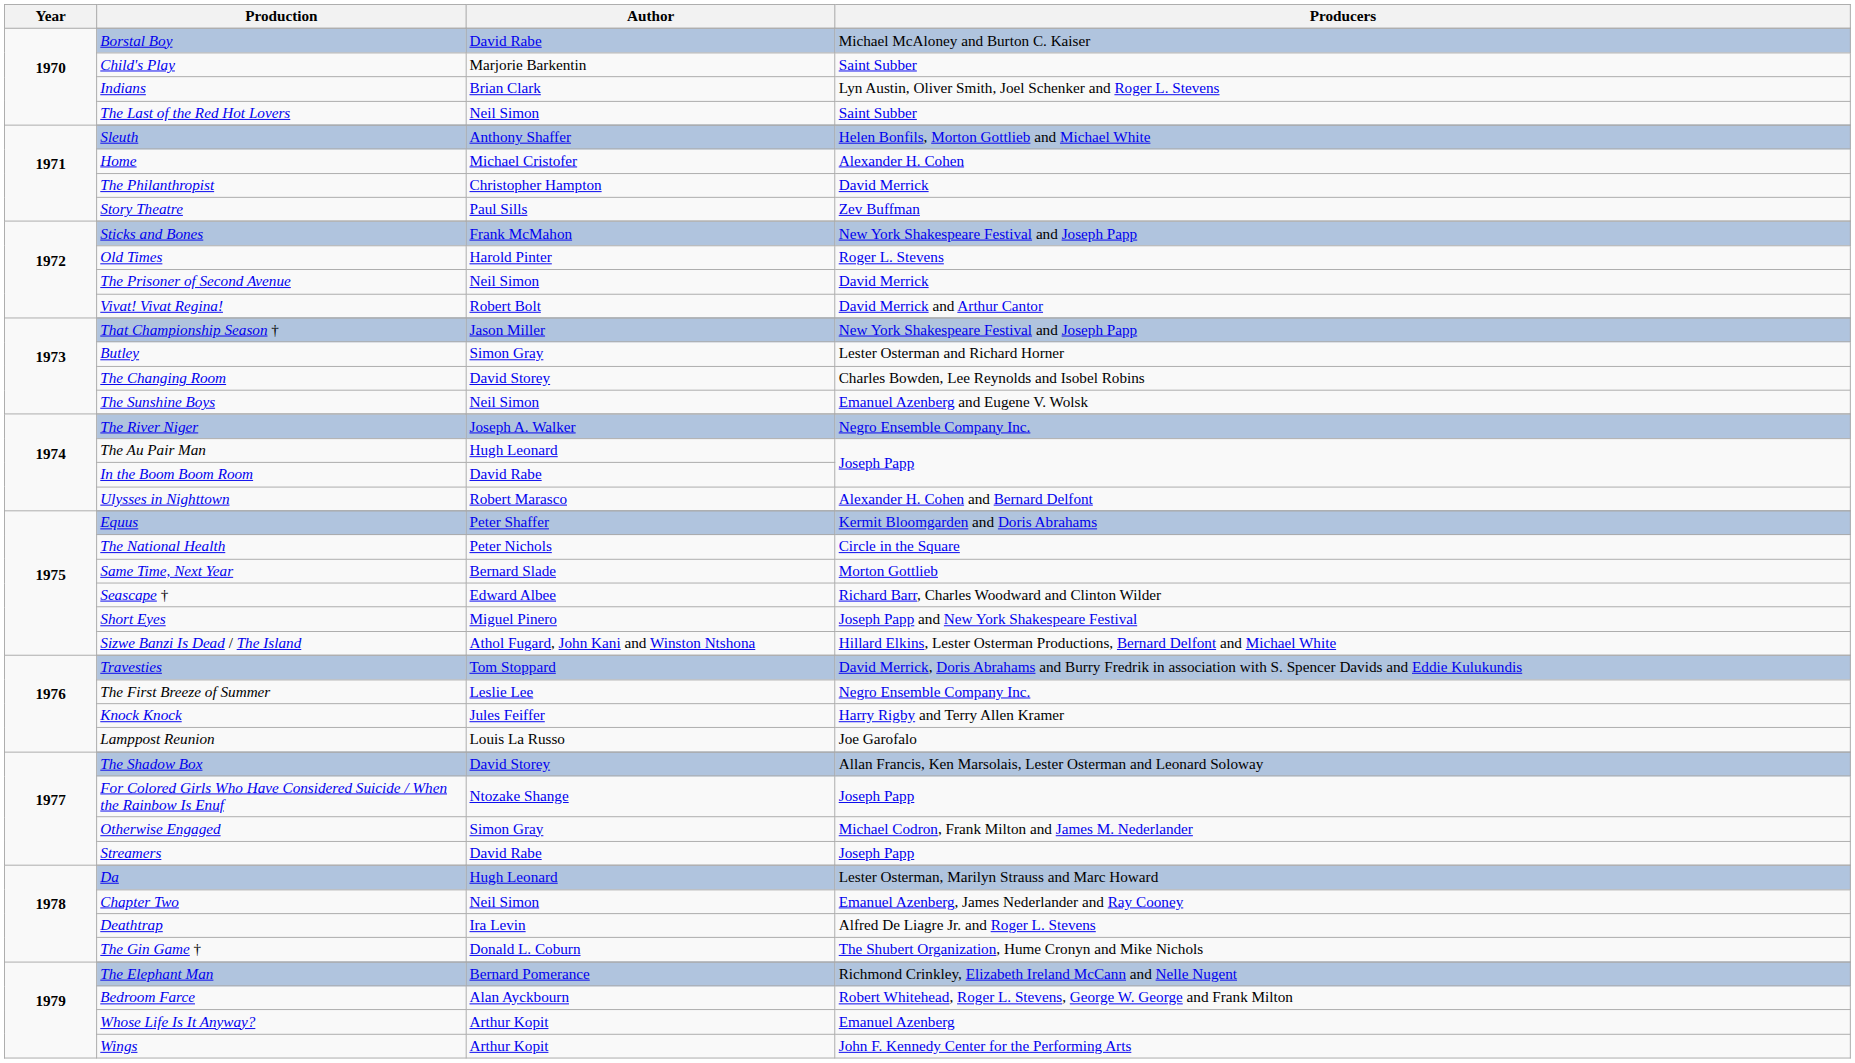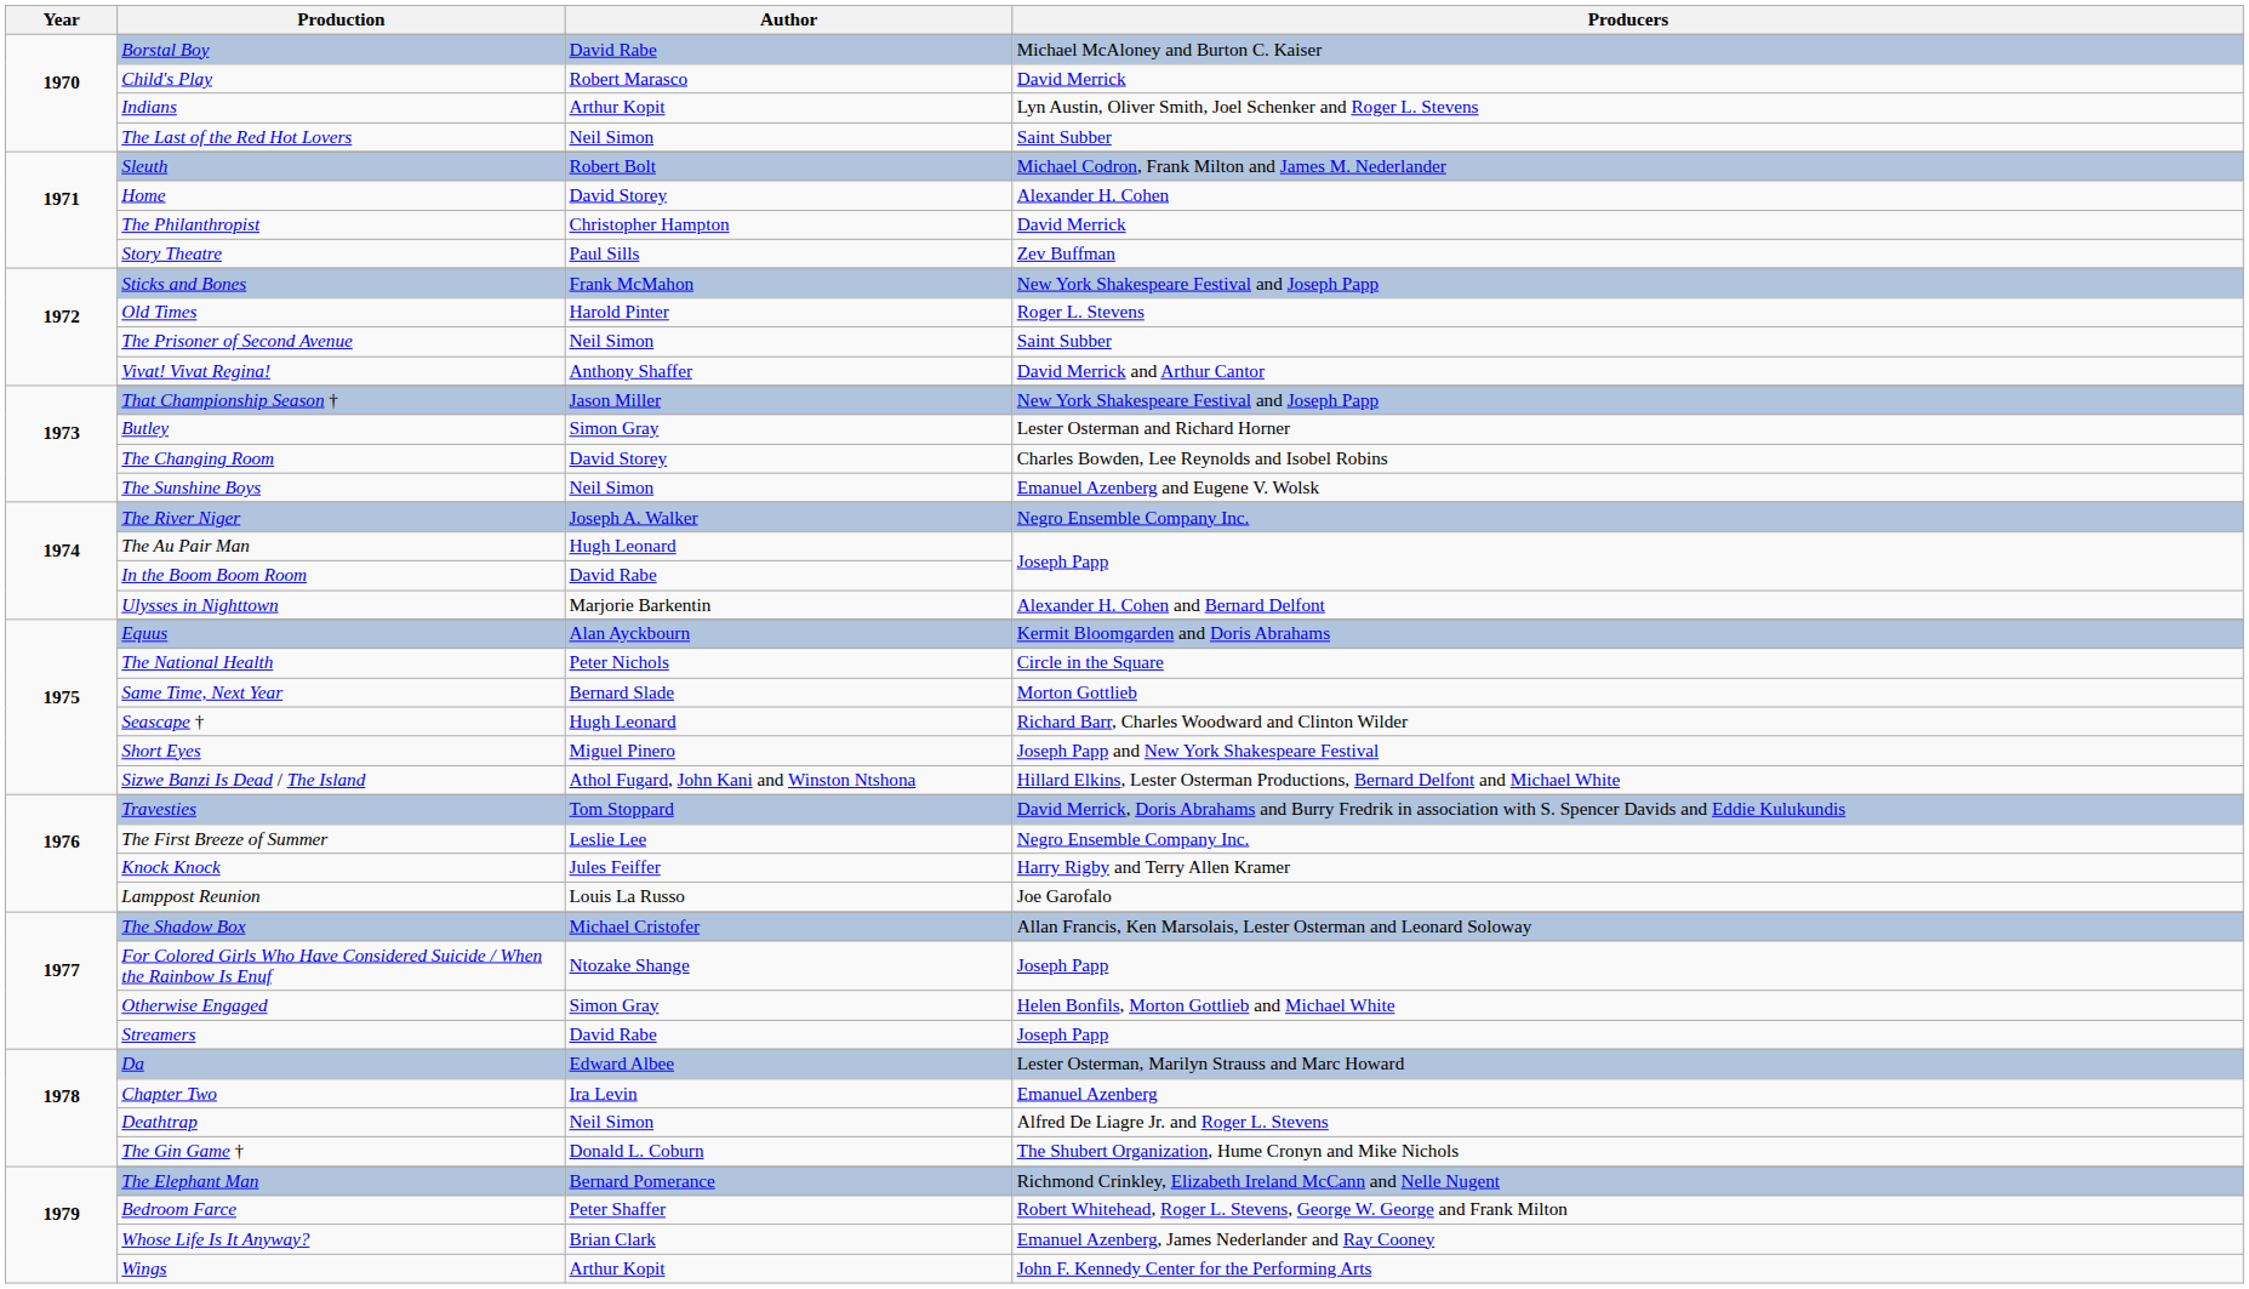Child's Play | Author: Marjorie Barkentin -> Robert Marasco
Child's Play | Producers: Saint Subber -> David Merrick
Indians | Author: Brian Clark -> Arthur Kopit
Sleuth | Author: Anthony Shaffer -> Robert Bolt
Sleuth | Producers: Helen Bonfils, Morton Gottlieb and Michael White -> Michael Codron, Frank Milton and James M. Nederlander
Home | Author: Michael Cristofer -> David Storey
The Prisoner of Second Avenue | Producers: David Merrick -> Saint Subber
Vivat! Vivat Regina! | Author: Robert Bolt -> Anthony Shaffer
Ulysses in Nighttown | Author: Robert Marasco -> Marjorie Barkentin
Equus | Author: Peter Shaffer -> Alan Ayckbourn
Seascape † | Author: Edward Albee -> Hugh Leonard
The Shadow Box | Author: David Storey -> Michael Cristofer
Otherwise Engaged | Producers: Michael Codron, Frank Milton and James M. Nederlander -> Helen Bonfils, Morton Gottlieb and Michael White
Da | Author: Hugh Leonard -> Edward Albee
Chapter Two | Author: Neil Simon -> Ira Levin
Chapter Two | Producers: Emanuel Azenberg, James Nederlander and Ray Cooney -> Emanuel Azenberg
Deathtrap | Author: Ira Levin -> Neil Simon
Bedroom Farce | Author: Alan Ayckbourn -> Peter Shaffer
Whose Life Is It Anyway? | Author: Arthur Kopit -> Brian Clark
Whose Life Is It Anyway? | Producers: Emanuel Azenberg -> Emanuel Azenberg, James Nederlander and Ray Cooney
